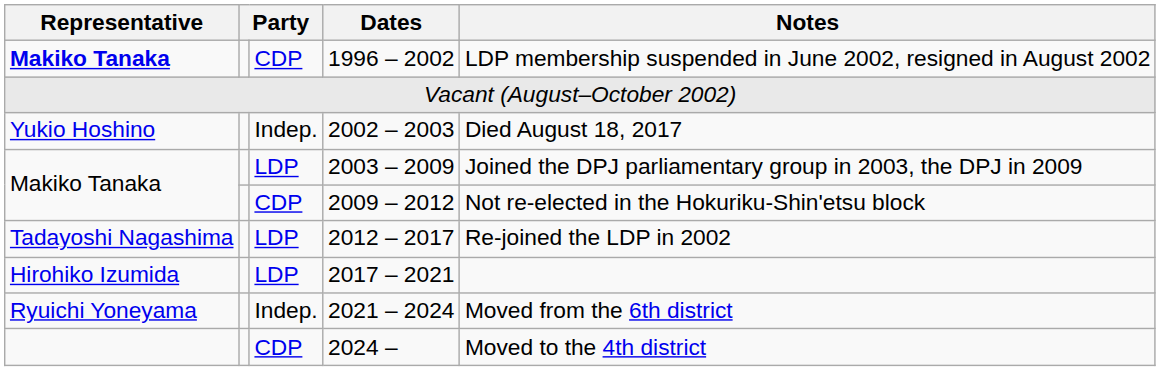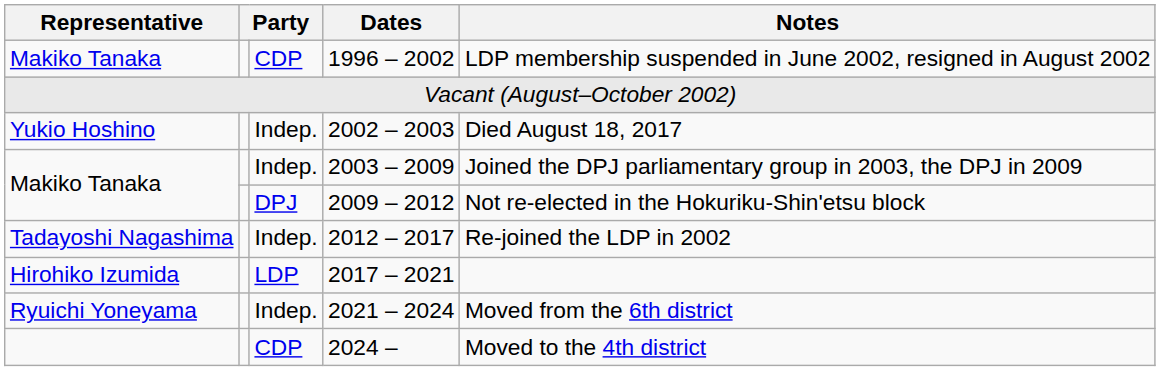1996 – 2002 | Representative: bold -> normal
2003 – 2009 | column 3: LDP -> Indep.
2009 – 2012 | column 3: CDP -> DPJ
2012 – 2017 | column 3: LDP -> Indep.
